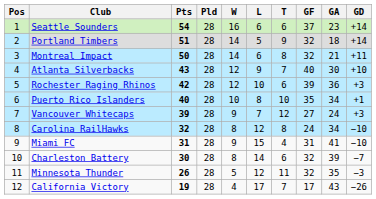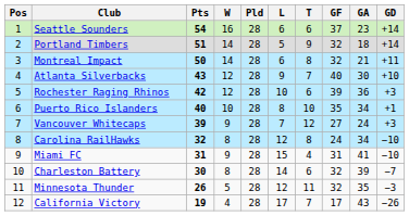columns swapped: Pld <-> W
